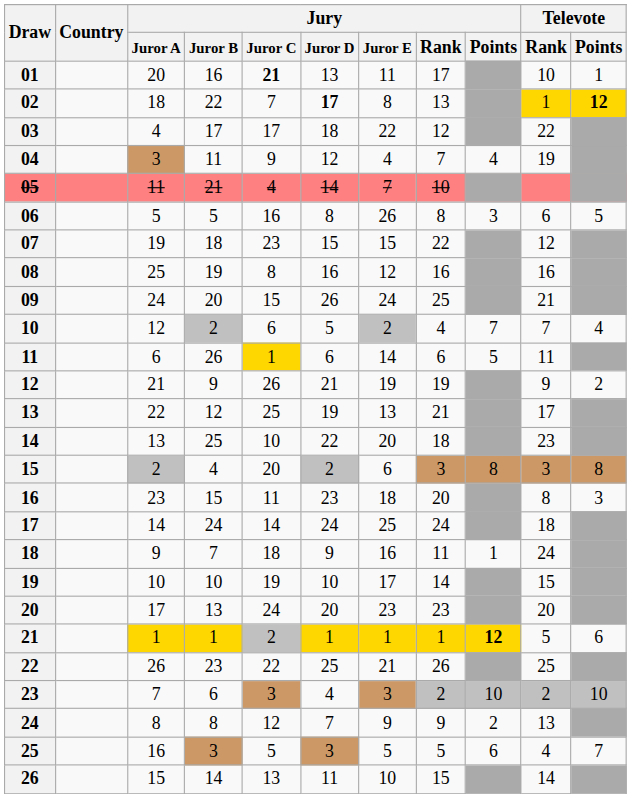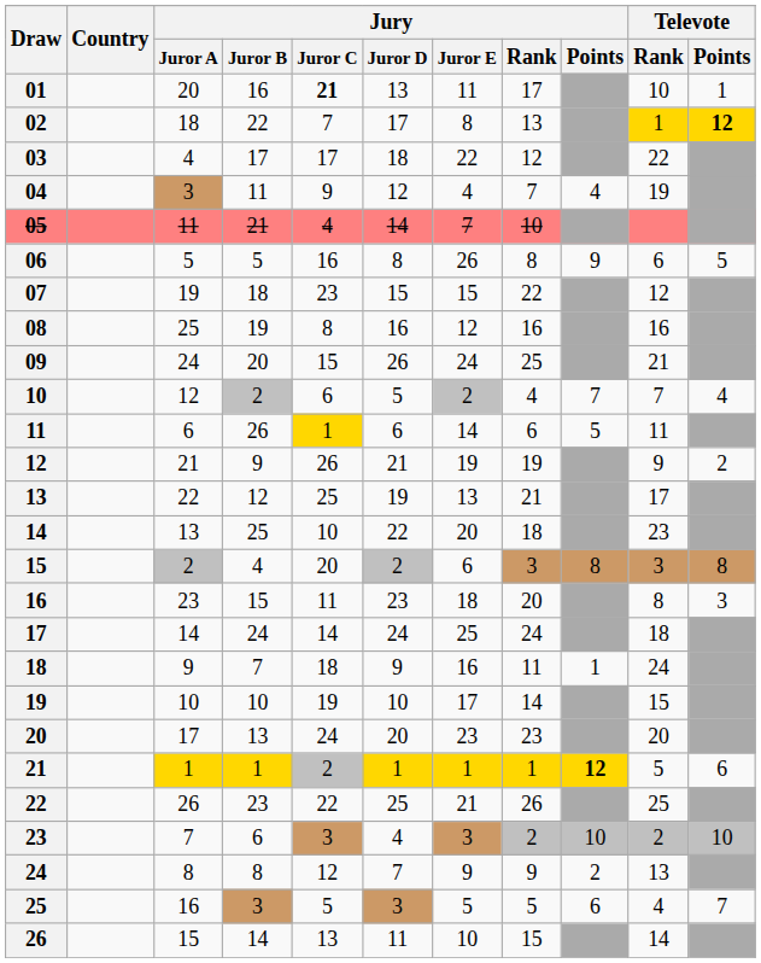02 | Jury / Juror D: bold -> normal
06 | Jury / Points: 3 -> 9
